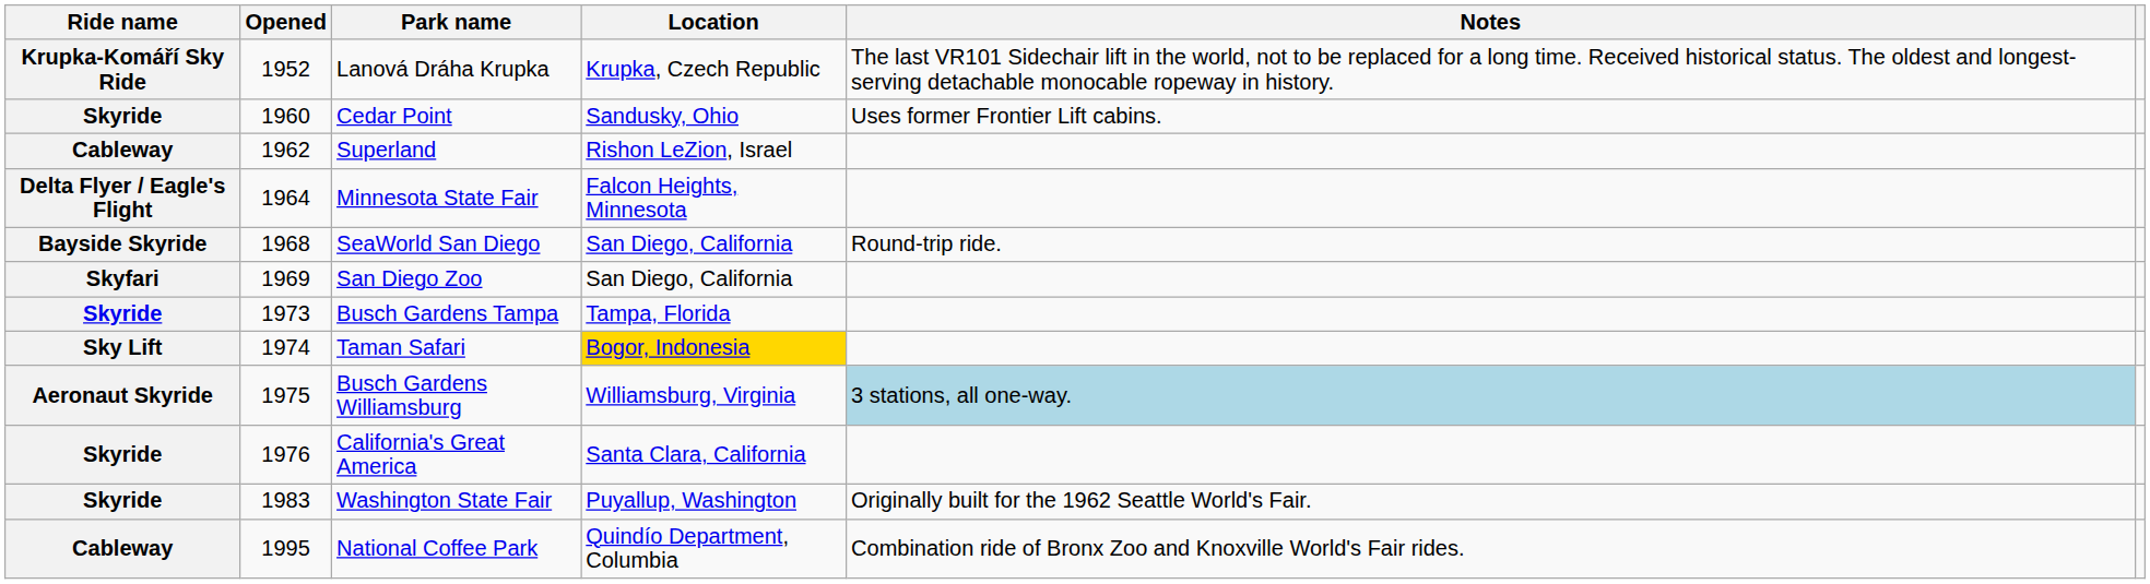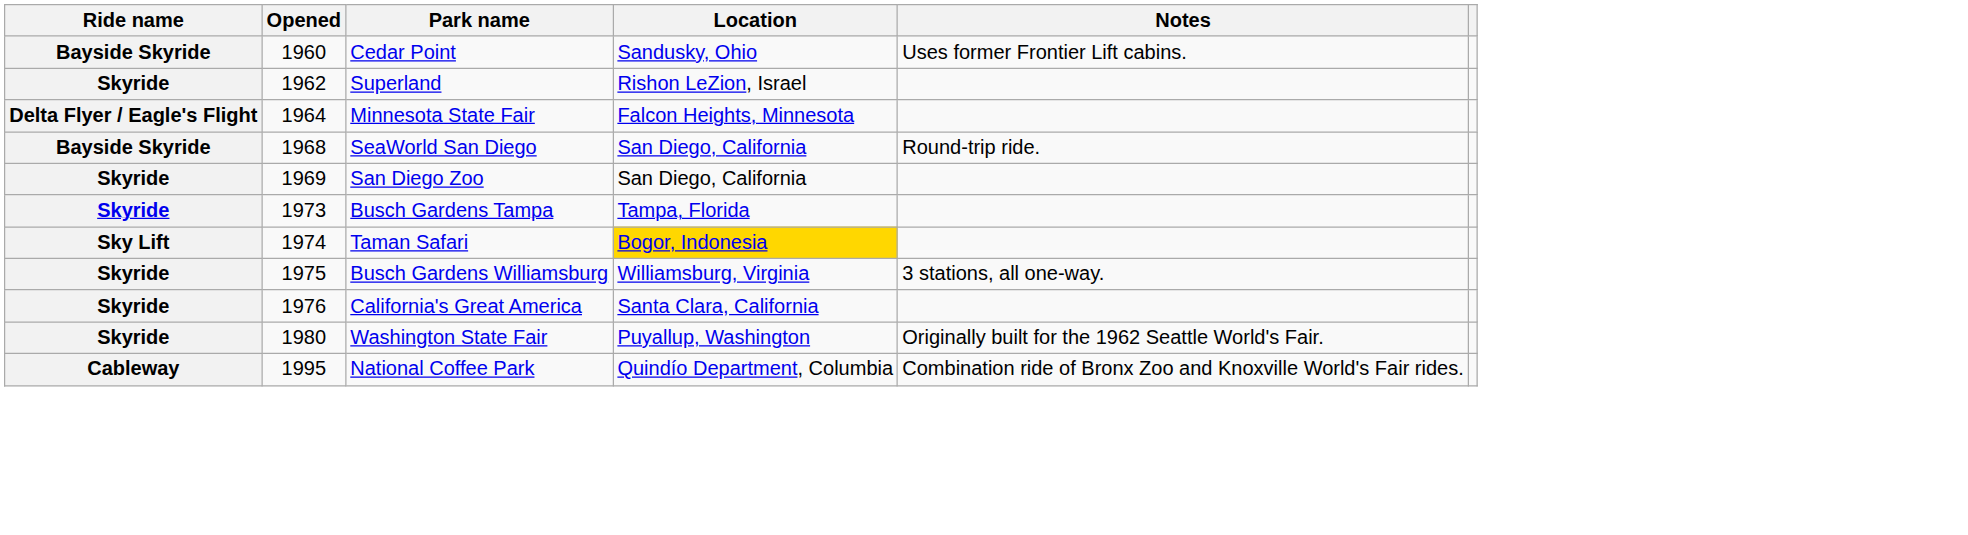- row: Krupka-Komáří Sky Ride | 1952 | Lanová Dráha Krupka | Krupka, Czech Republic | The last VR101 Sidechair lift in the world, not to be replaced for a long time. Received historical status. The oldest and longest-serving detachable monocable ropeway in history.
Cedar Point | Ride name: Skyride -> Bayside Skyride
Superland | Ride name: Cableway -> Skyride
San Diego Zoo | Ride name: Skyfari -> Skyride
Busch Gardens Williamsburg | Ride name: Aeronaut Skyride -> Skyride
Busch Gardens Williamsburg | Notes: lightblue background -> no background
Washington State Fair | Opened: 1983 -> 1980
